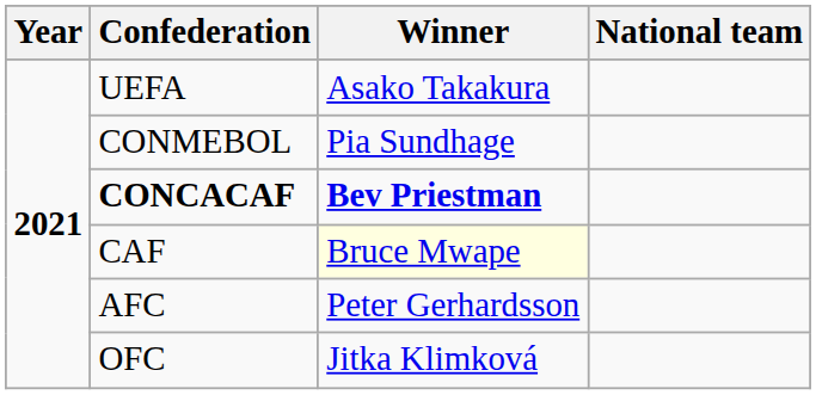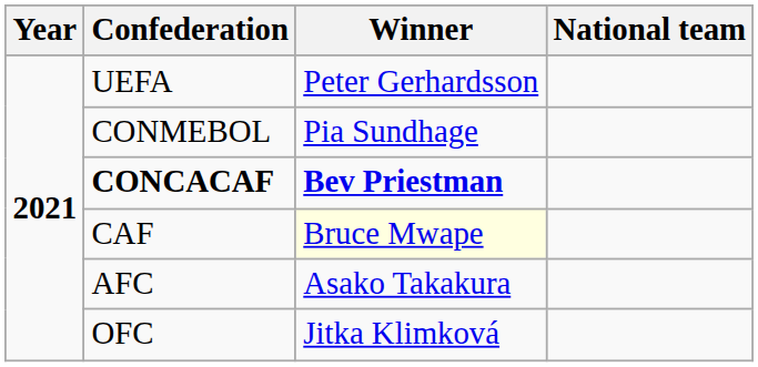UEFA | Winner: Asako Takakura -> Peter Gerhardsson
AFC | Winner: Peter Gerhardsson -> Asako Takakura
